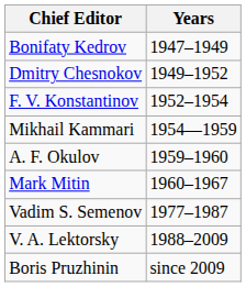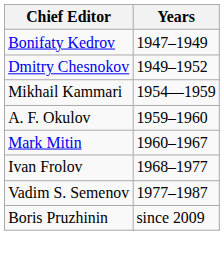- row: F. V. Konstantinov | 1952–1954
+ row: Ivan Frolov | 1968–1977
- row: V. A. Lektorsky | 1988–2009
